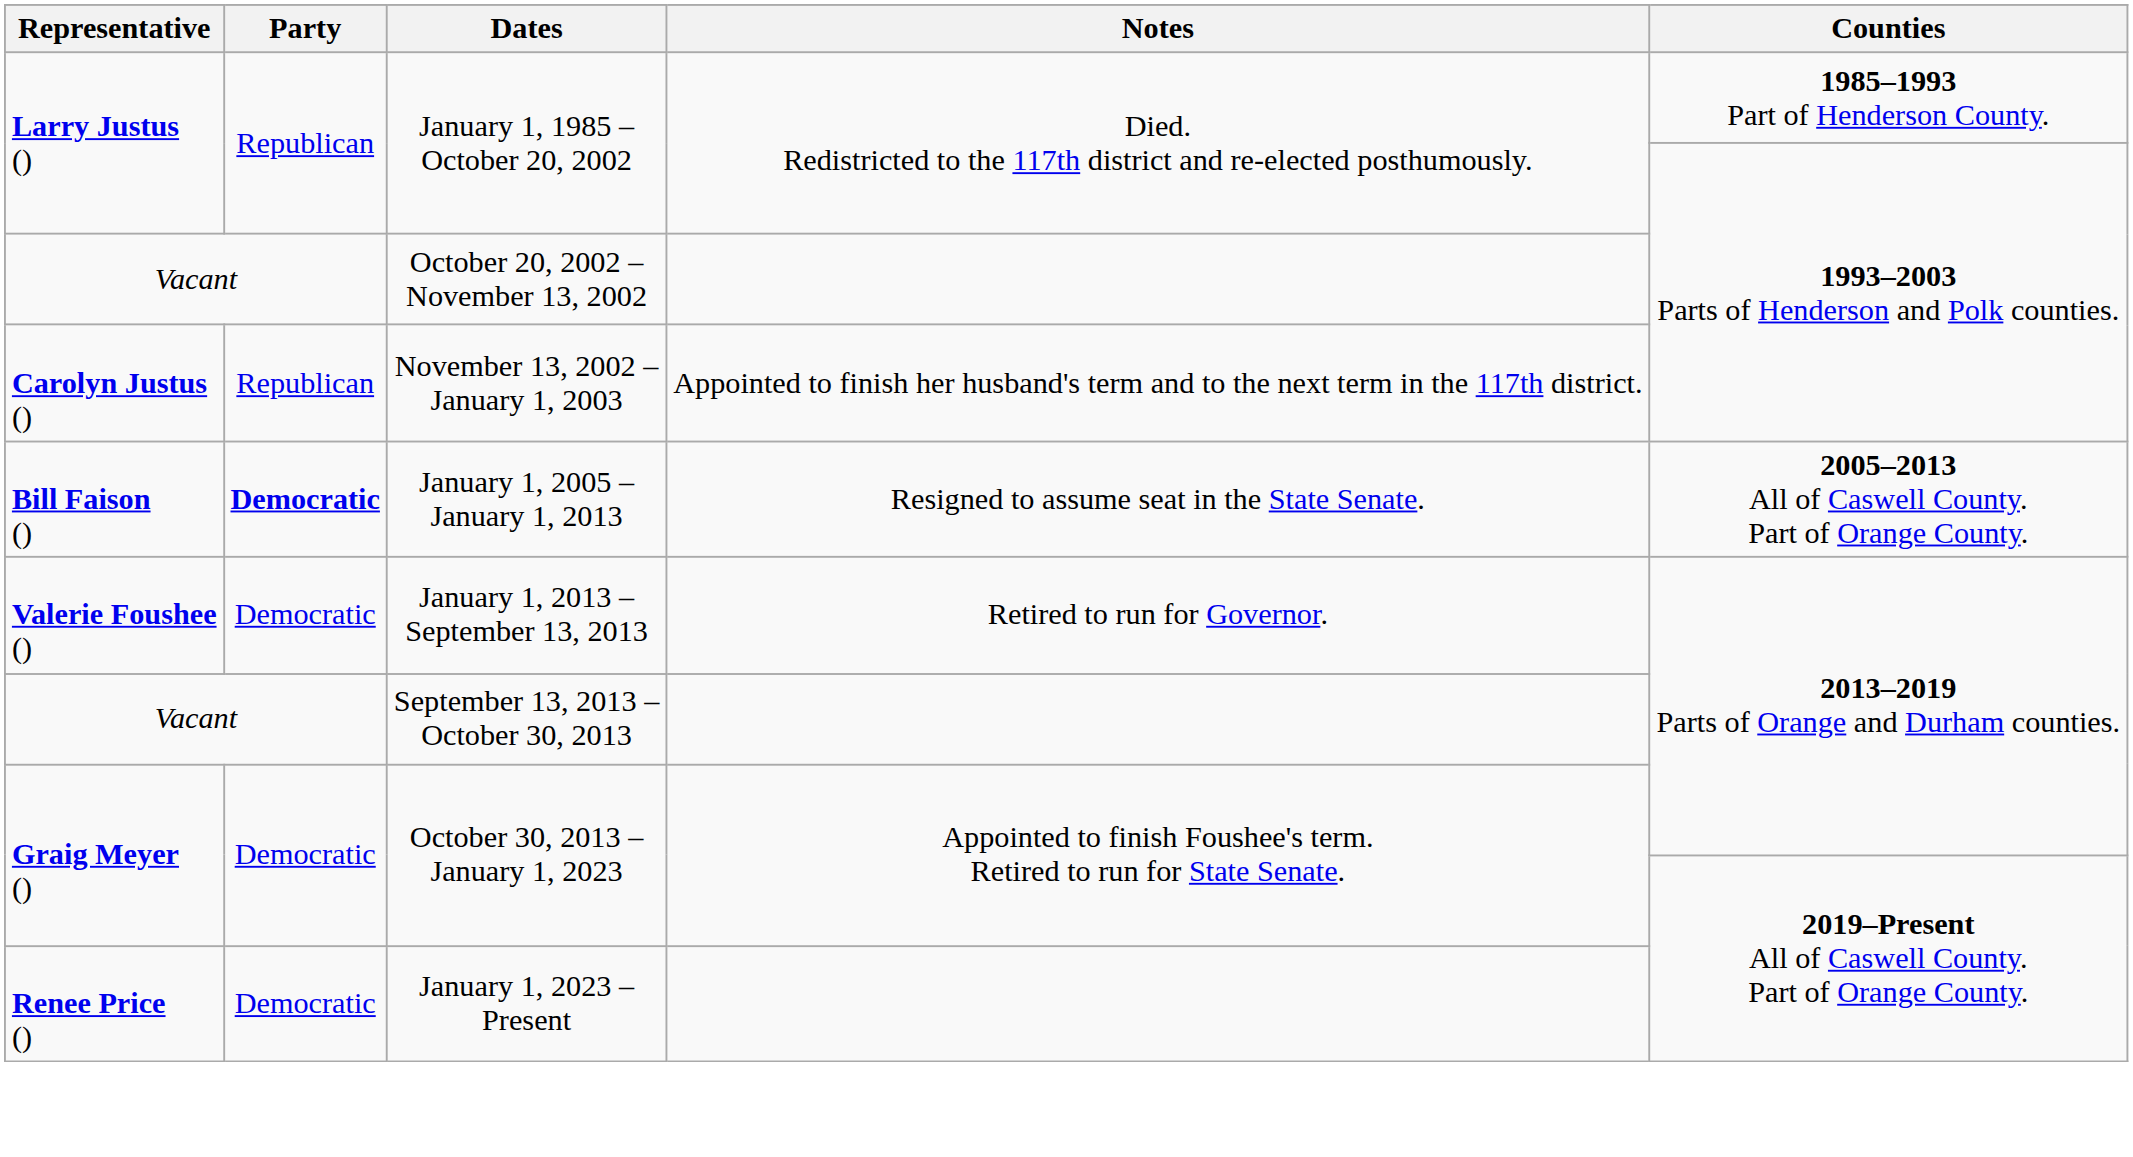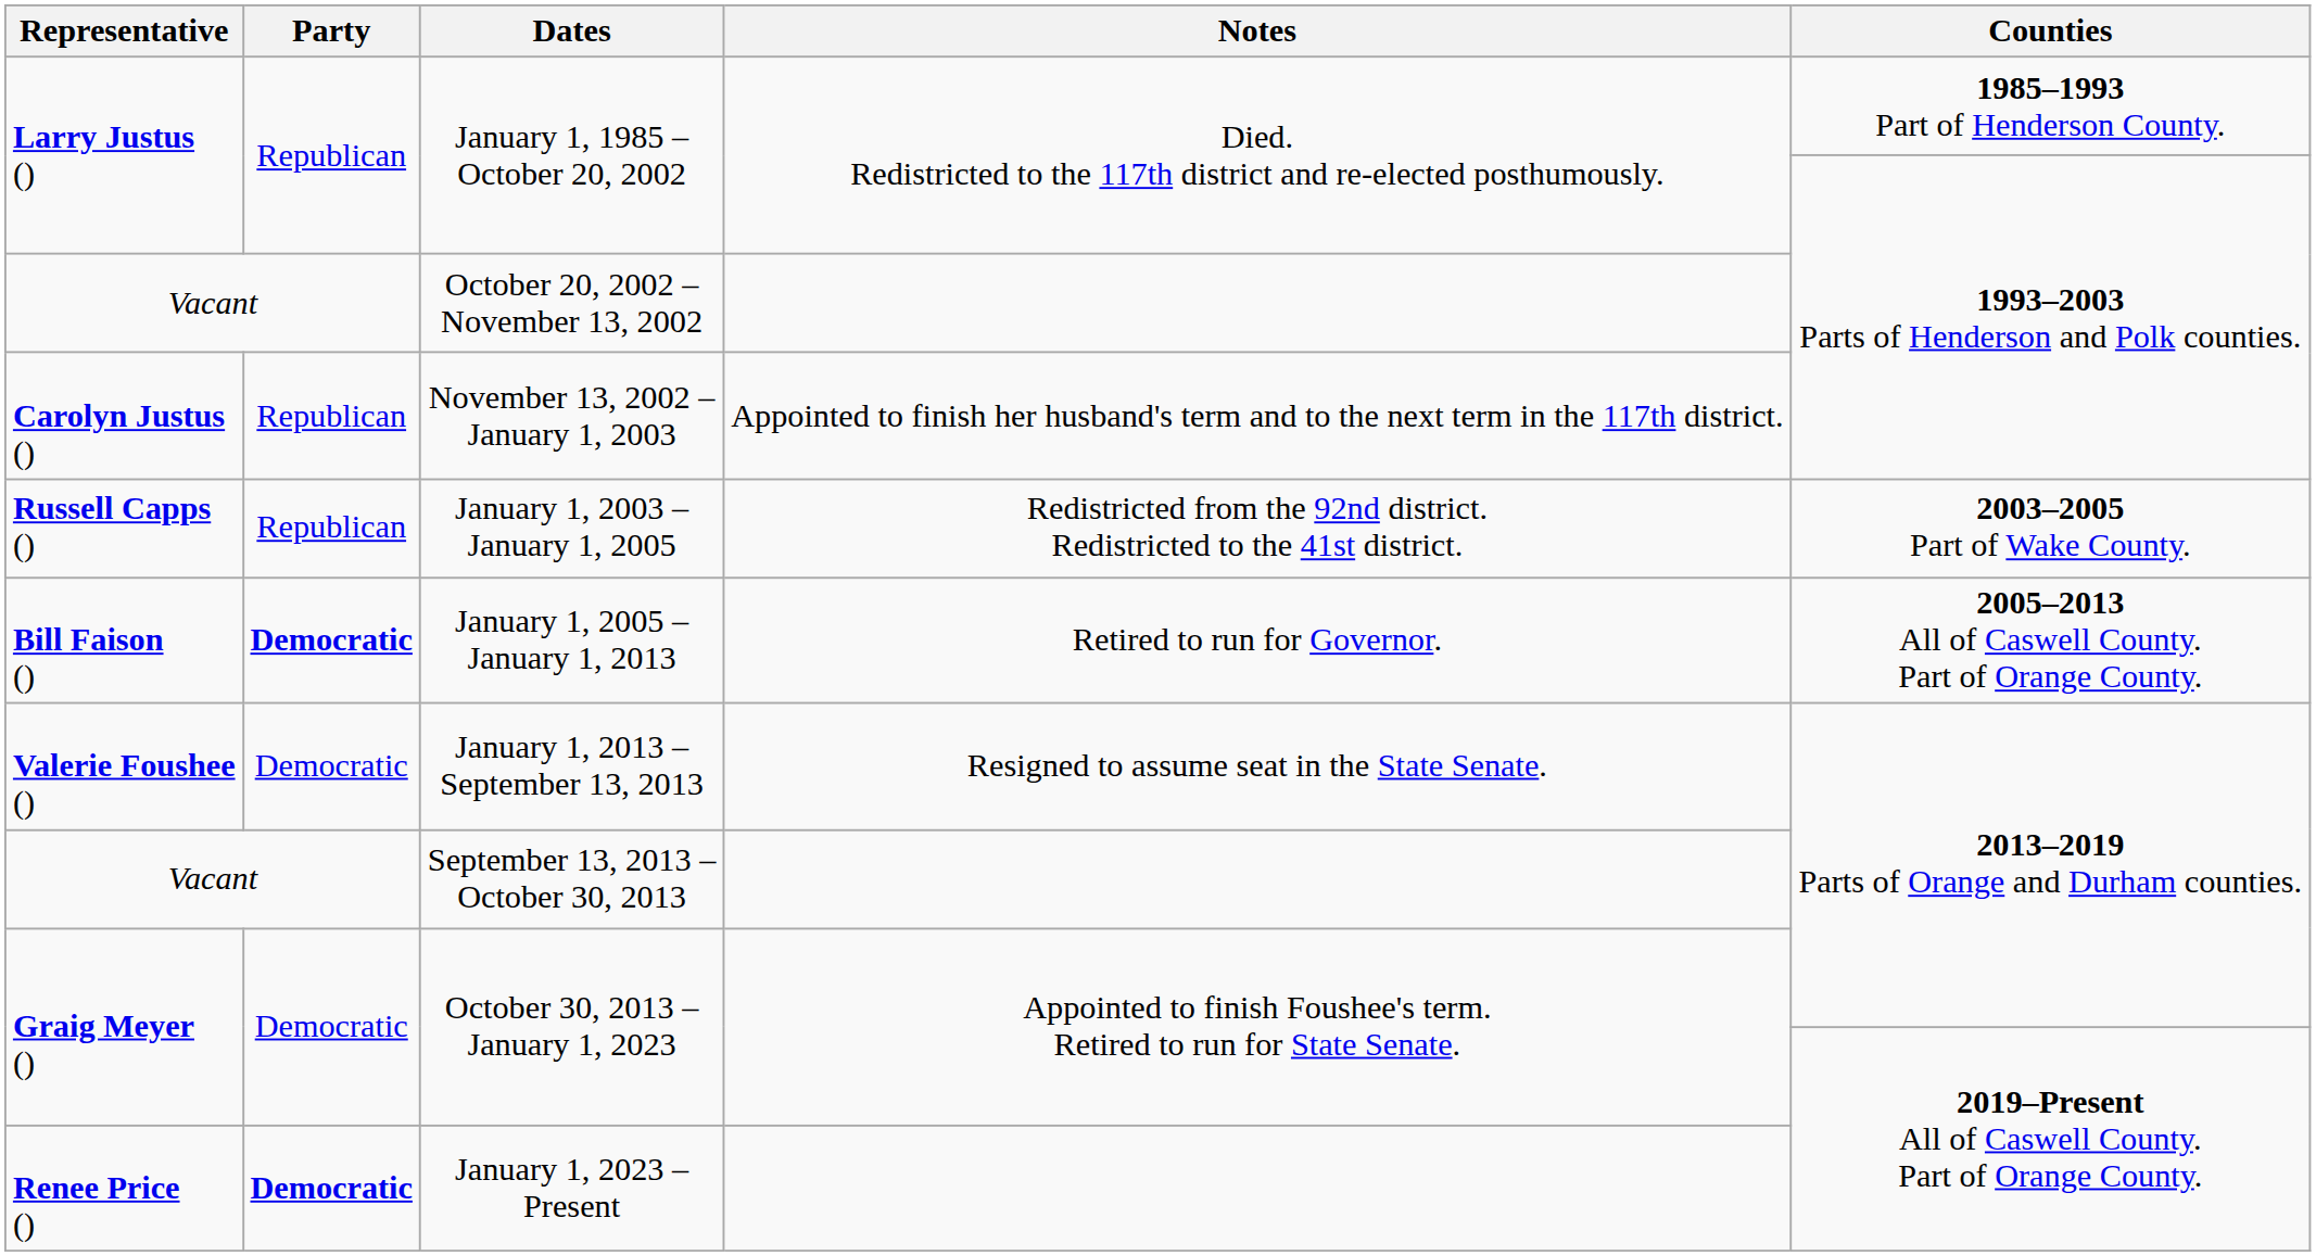+ row: Russell Capps () | Republican | January 1, 2003 – January 1, 2005 | Redistricted from the 92nd district. Redistricted to the 41st district. | 2003–2005 Part of Wake County.
January 1, 2005 – January 1, 2013 | Notes: Resigned to assume seat in the State Senate. -> Retired to run for Governor.
January 1, 2013 – September 13, 2013 | Notes: Retired to run for Governor. -> Resigned to assume seat in the State Senate.
January 1, 2023 – Present | Party: normal -> bold
